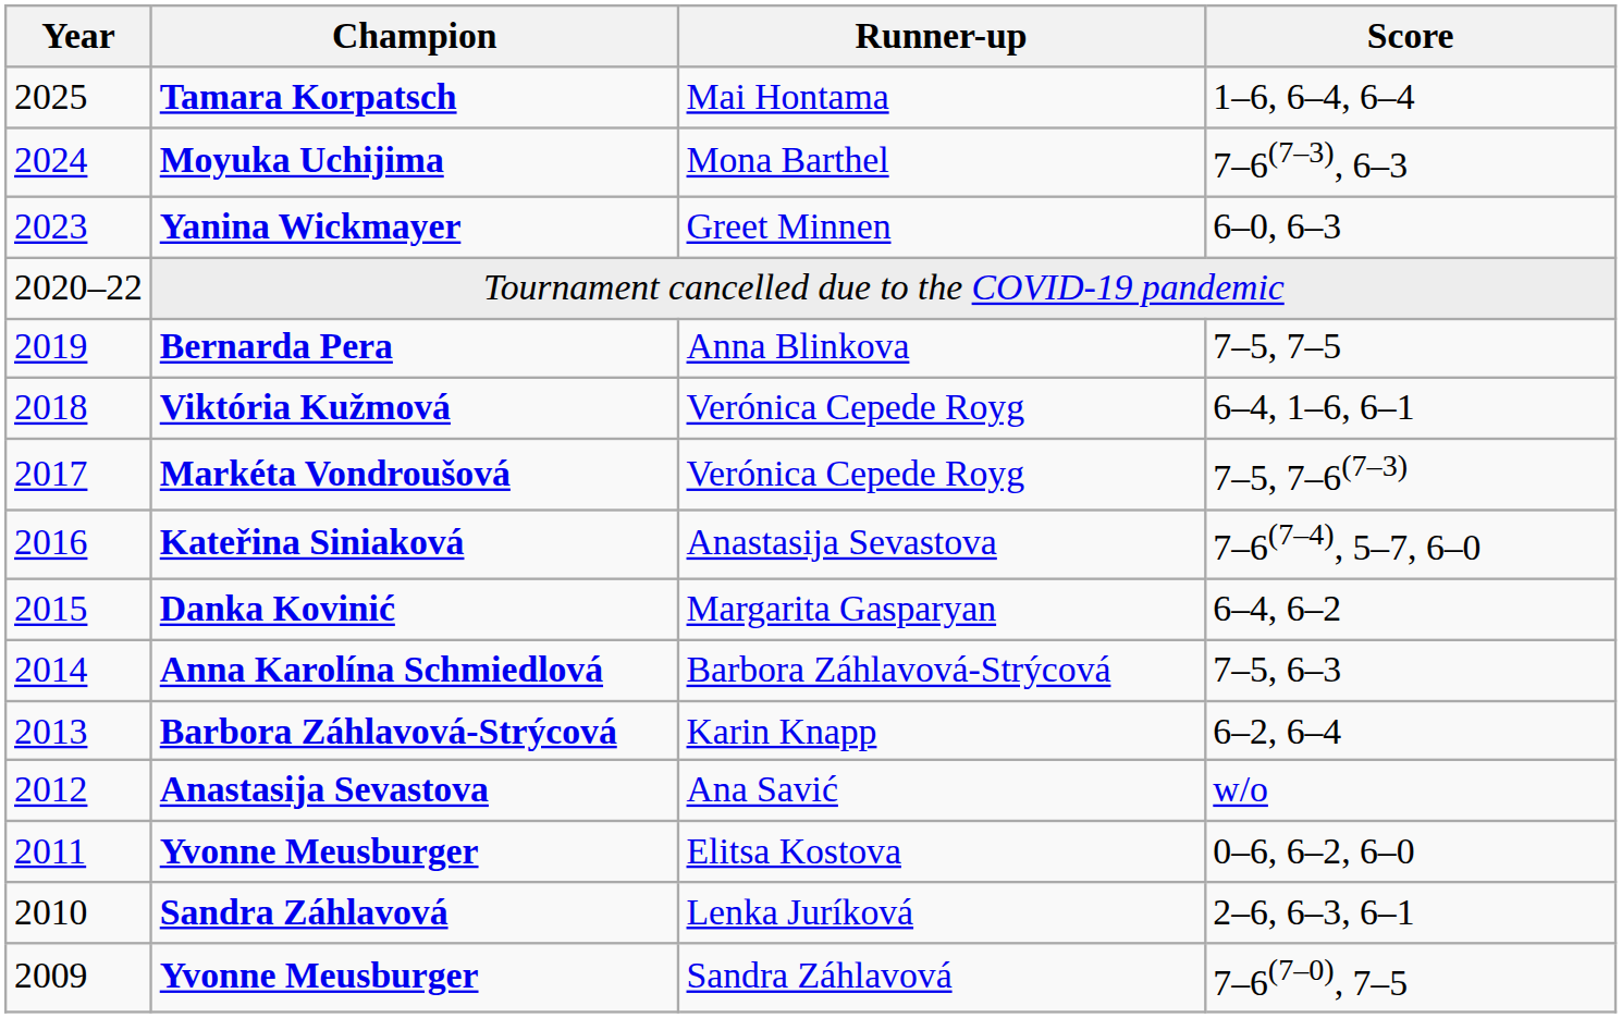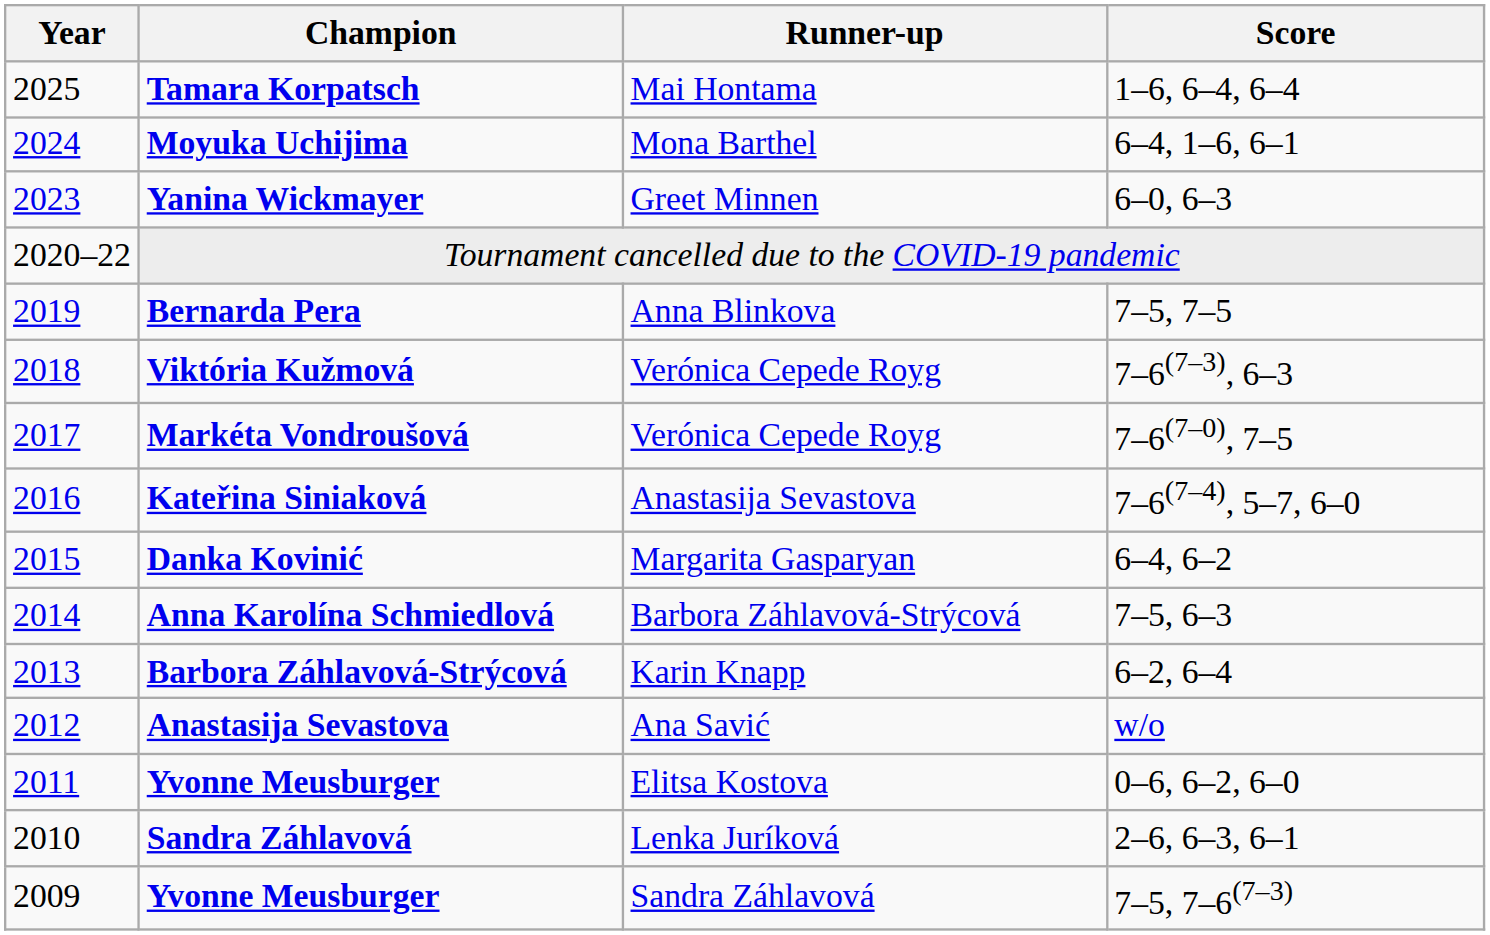Moyuka Uchijima | Score: 7–6(7–3), 6–3 -> 6–4, 1–6, 6–1
Viktória Kužmová | Score: 6–4, 1–6, 6–1 -> 7–6(7–3), 6–3
Markéta Vondroušová | Score: 7–5, 7–6(7–3) -> 7–6(7–0), 7–5
Yvonne Meusburger / Sandra Záhlavová | Score: 7–6(7–0), 7–5 -> 7–5, 7–6(7–3)
